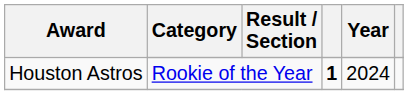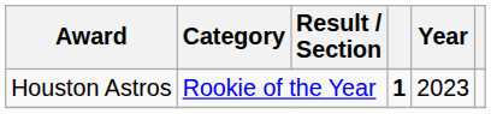Rookie of the Year | Year: 2024 -> 2023
